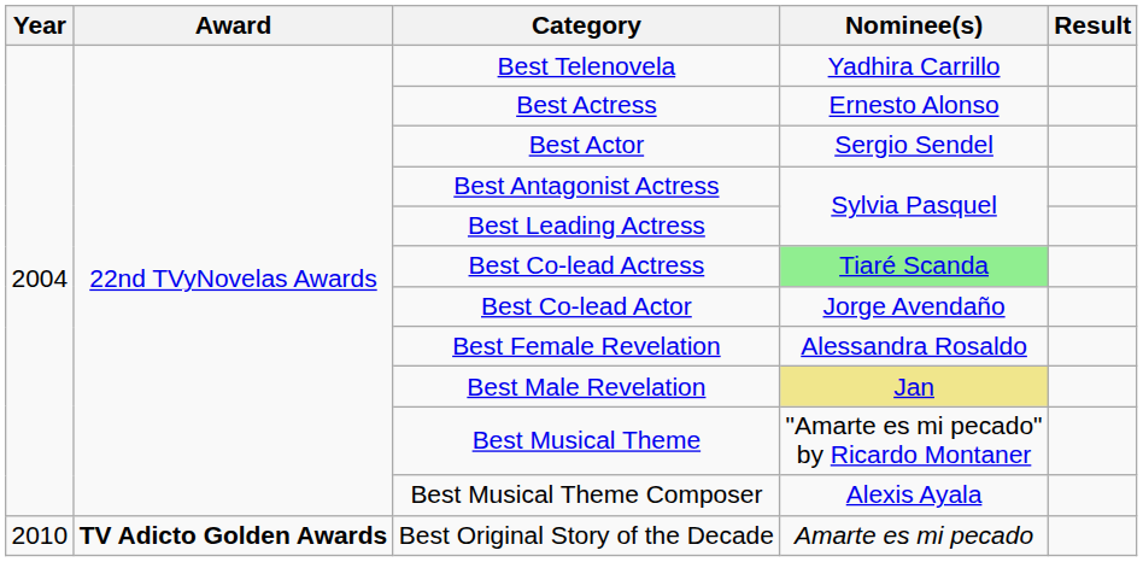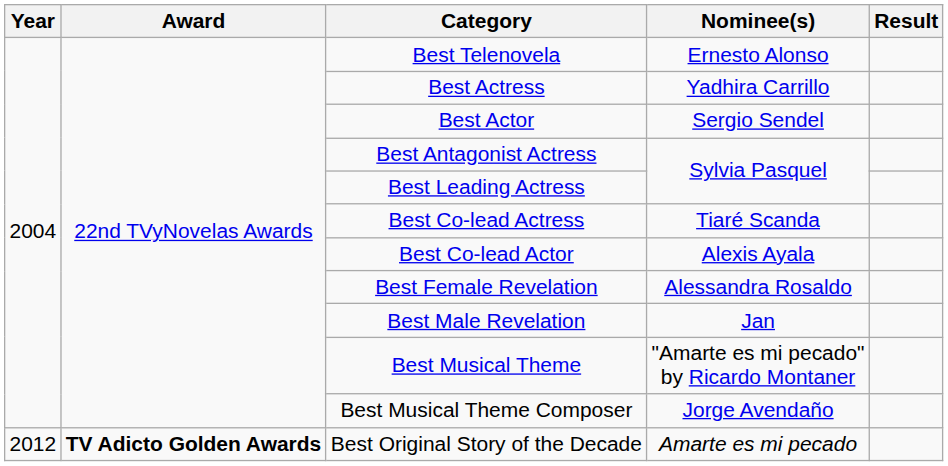Best Telenovela | Nominee(s): Yadhira Carrillo -> Ernesto Alonso
Best Actress | Nominee(s): Ernesto Alonso -> Yadhira Carrillo
Best Co-lead Actress | Nominee(s): lightgreen background -> no background
Best Co-lead Actor | Nominee(s): Jorge Avendaño -> Alexis Ayala
Best Male Revelation | Nominee(s): khaki background -> no background
Best Musical Theme Composer | Nominee(s): Alexis Ayala -> Jorge Avendaño
Best Original Story of the Decade | Year: 2010 -> 2012
